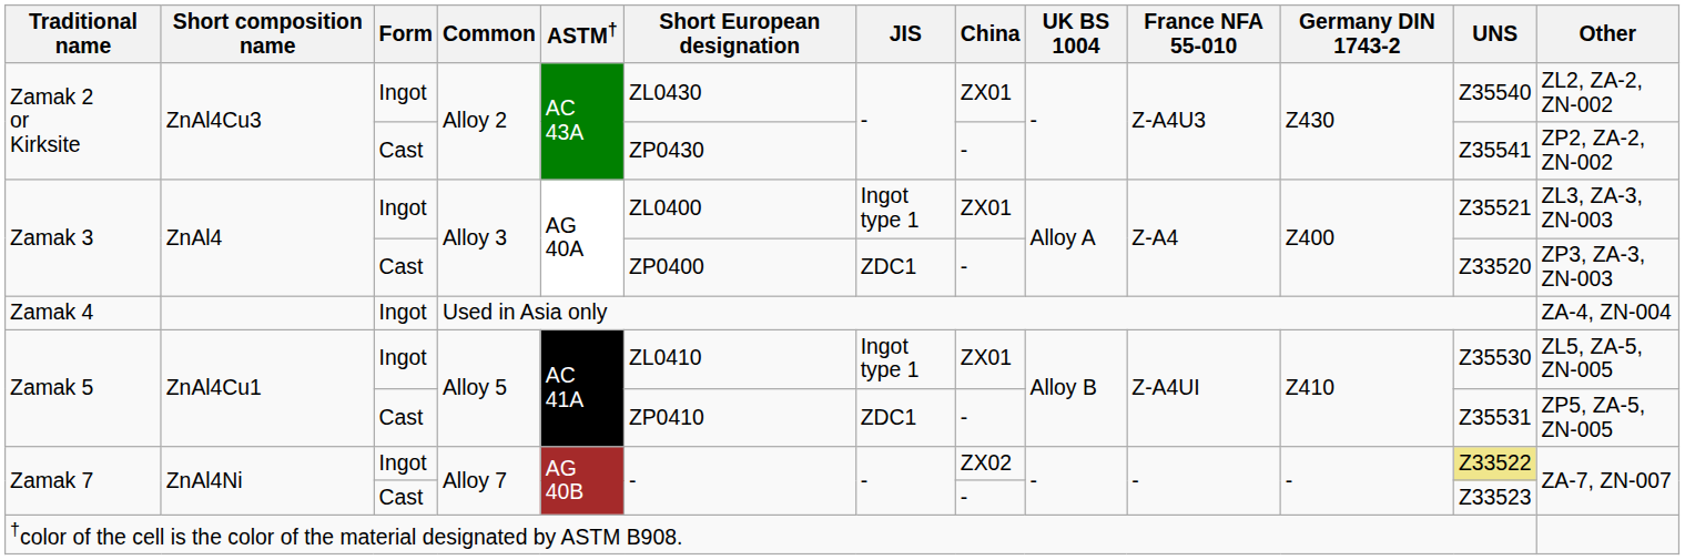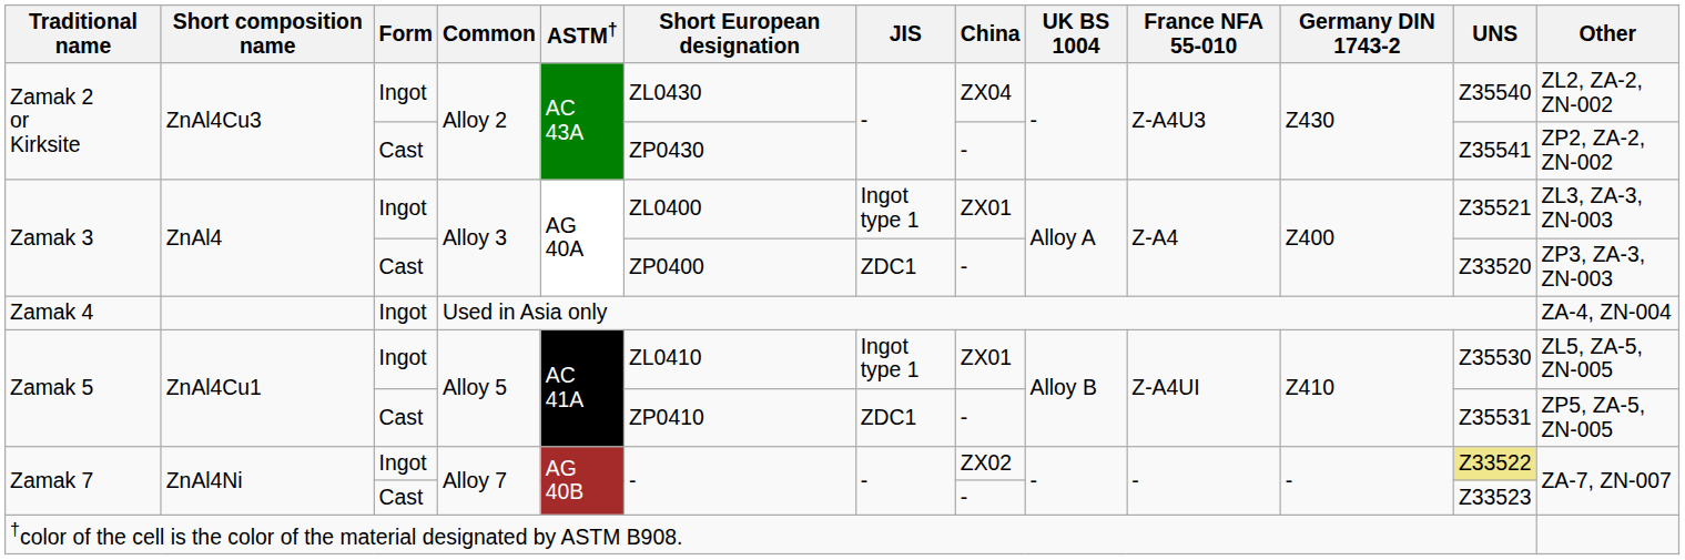Zamak 2 or Kirksite / Ingot | China: ZX01 -> ZX04
